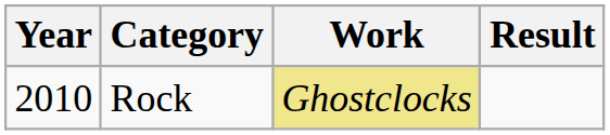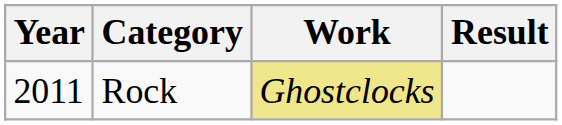Rock | Year: 2010 -> 2011
